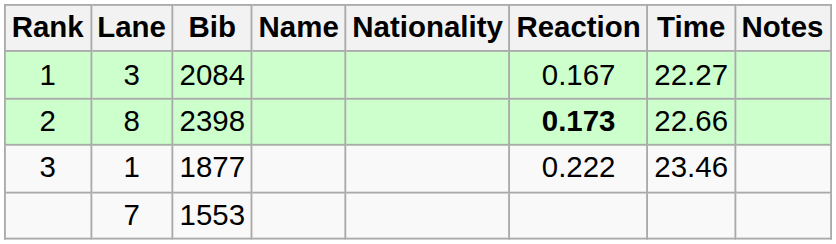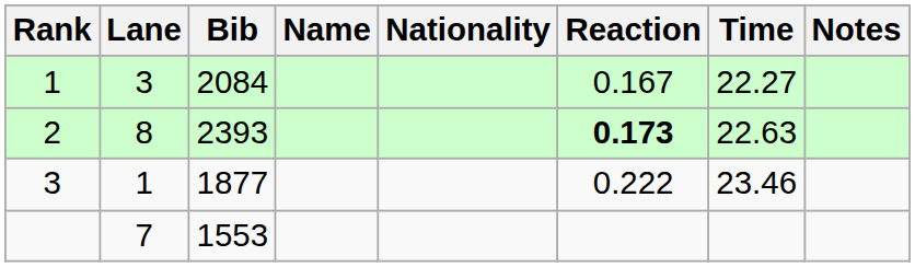2 | Bib: 2398 -> 2393
2 | Time: 22.66 -> 22.63
